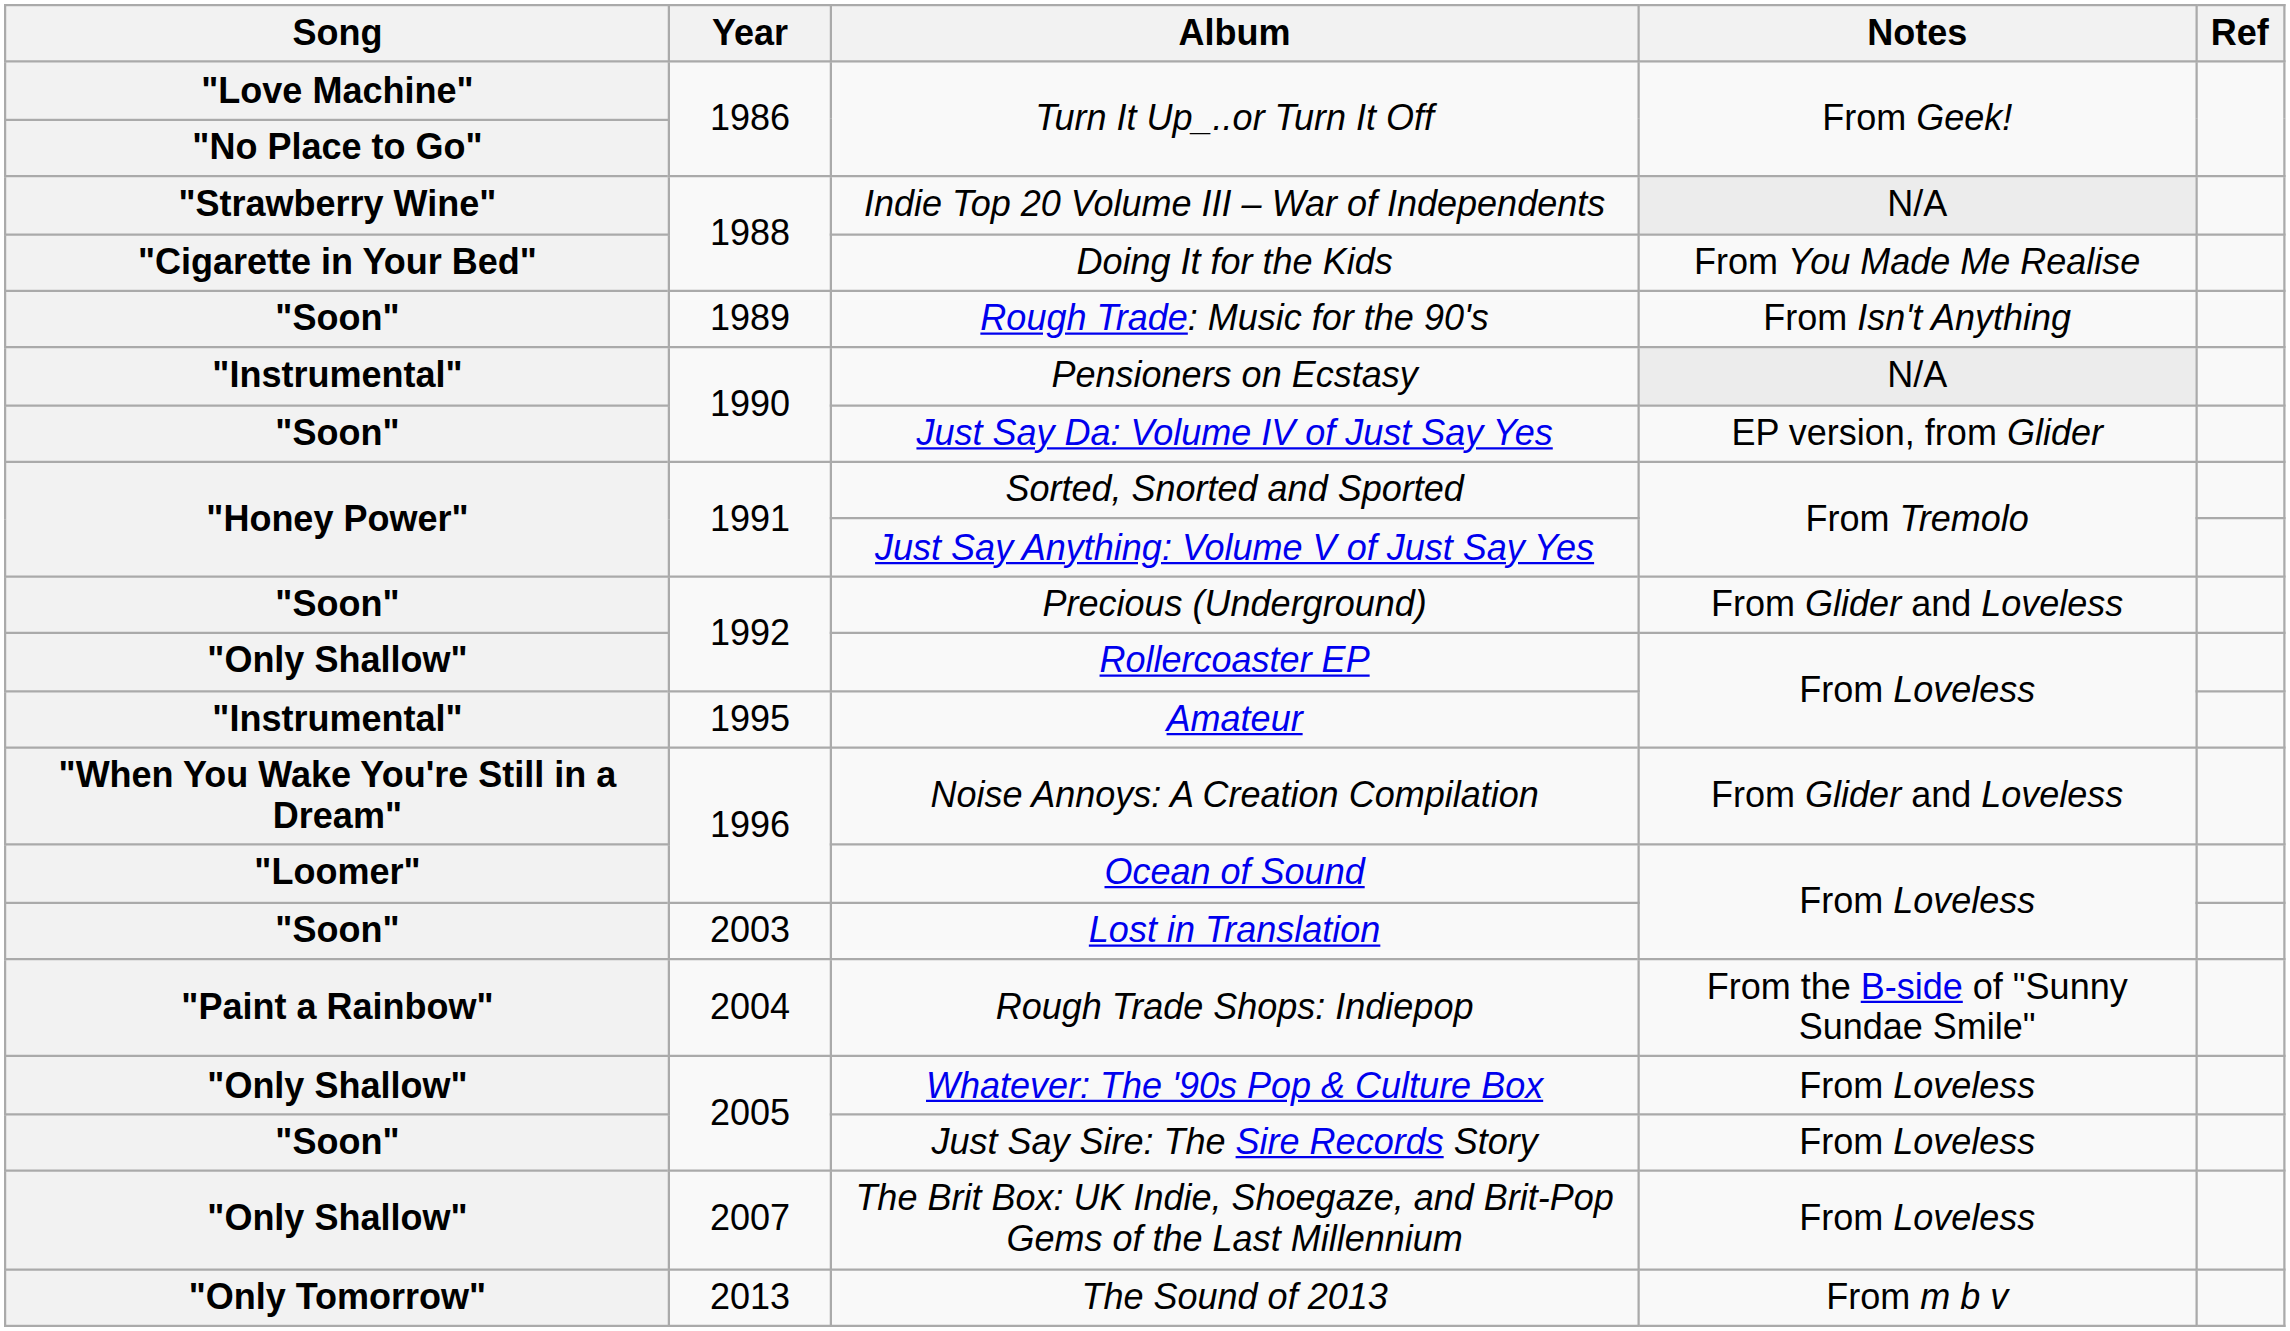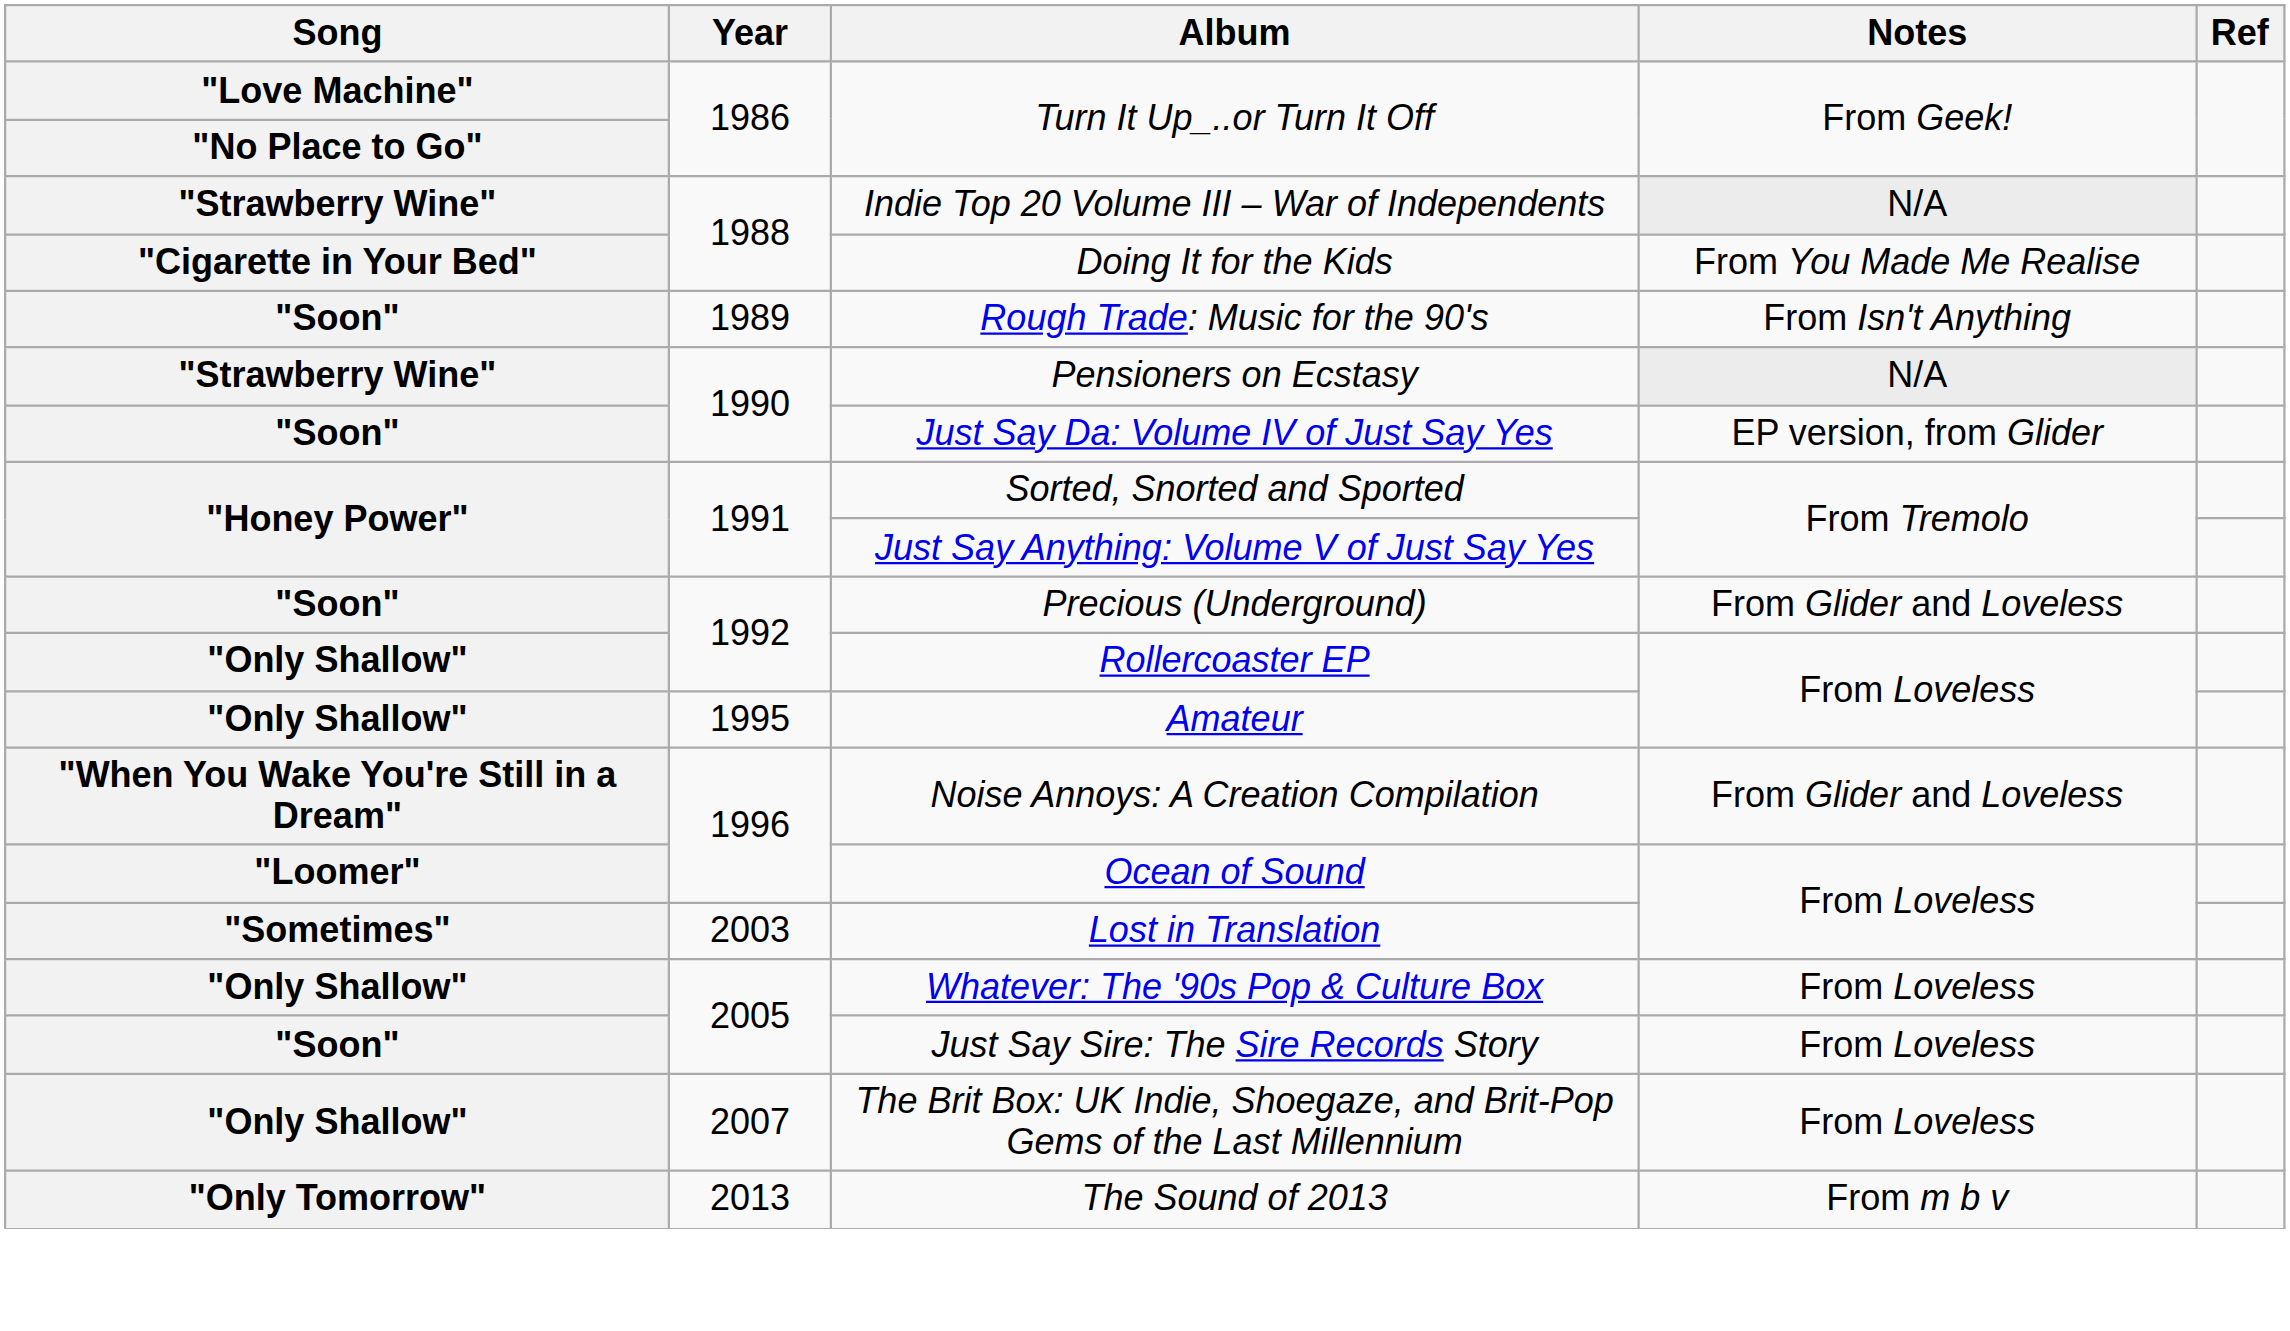Pensioners on Ecstasy | Song: "Instrumental" -> "Strawberry Wine"
Amateur | Song: "Instrumental" -> "Only Shallow"
Lost in Translation | Song: "Soon" -> "Sometimes"
- row: "Paint a Rainbow" | 2004 | Rough Trade Shops: Indiepop | From the B-side of "Sunny Sundae Smile"
